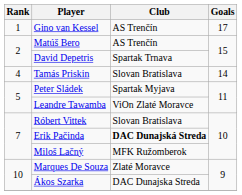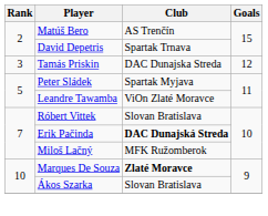- row: 1 | Gino van Kessel | AS Trenčín | 17
Tamás Priskin | Rank: 4 -> 3
Tamás Priskin | Club: Slovan Bratislava -> DAC Dunajska Streda
Tamás Priskin | Goals: 14 -> 12
Marques De Souza | Club: normal -> bold
Ákos Szarka | Club: DAC Dunajska Streda -> Slovan Bratislava
